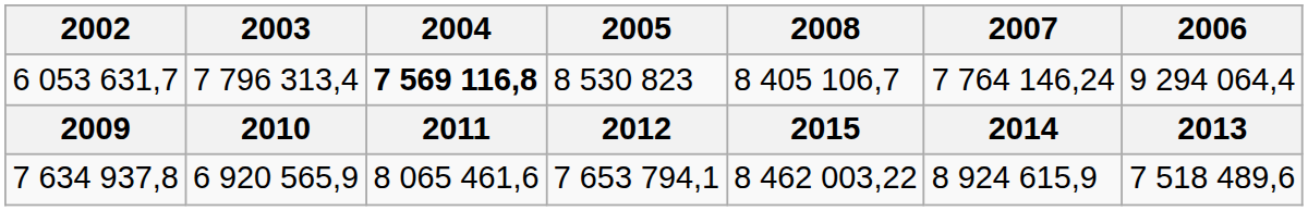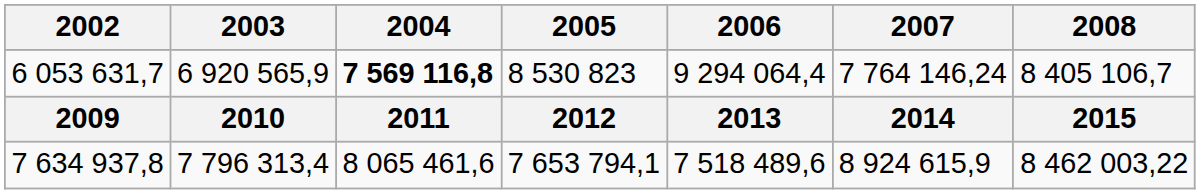columns swapped: 2006 <-> 2008
6 053 631,7 | 2003: 7 796 313,4 -> 6 920 565,9
7 634 937,8 | 2003: 6 920 565,9 -> 7 796 313,4
